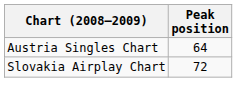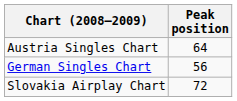+ row: German Singles Chart | 56
